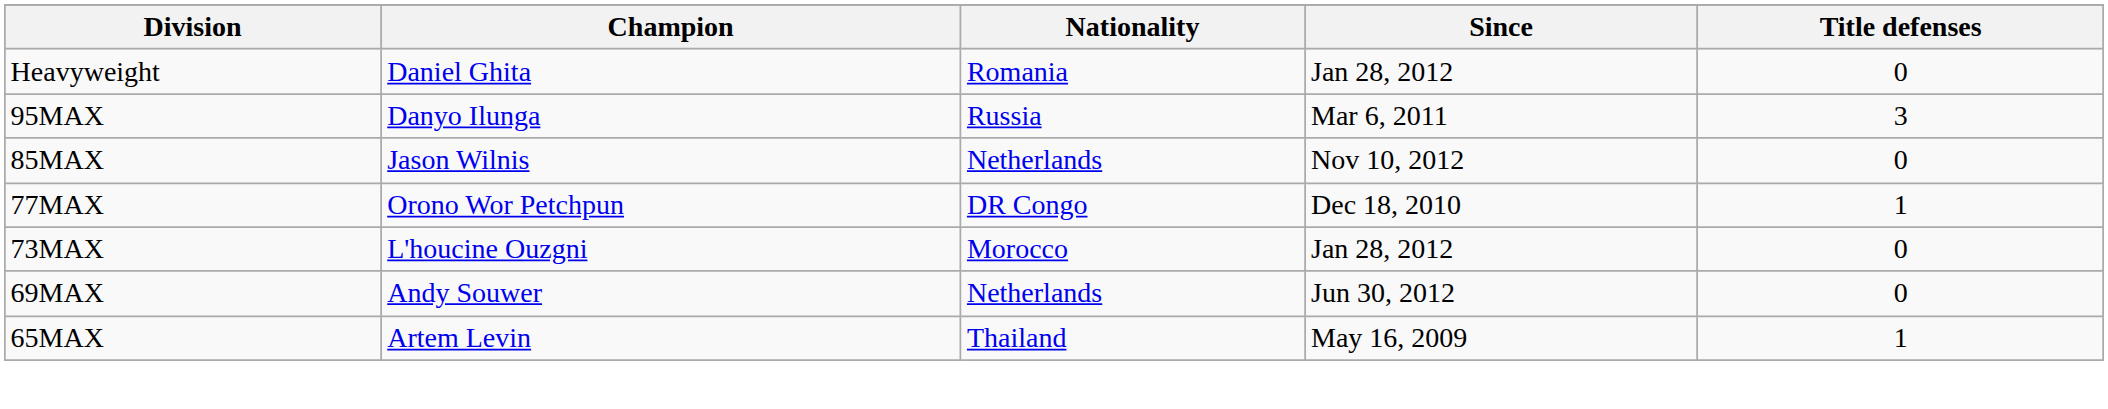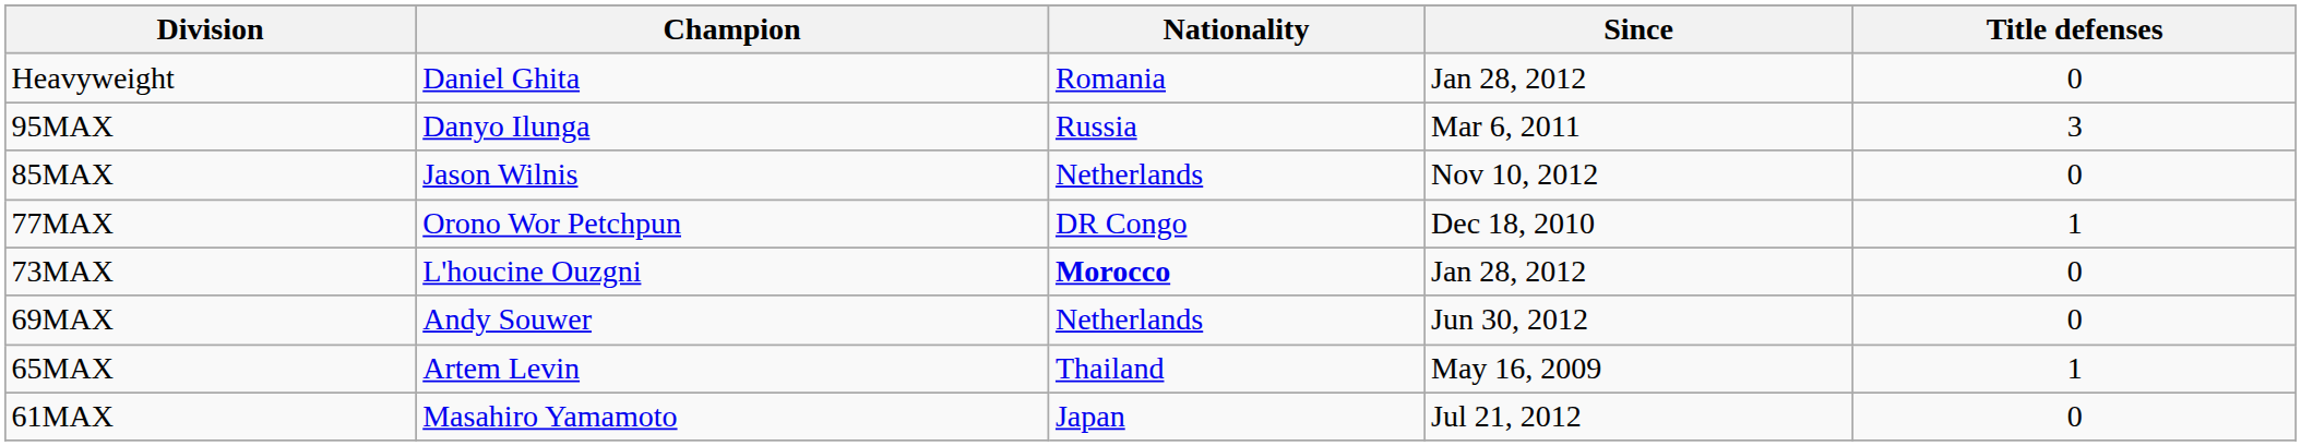73MAX | Nationality: normal -> bold
+ row: 61MAX | Masahiro Yamamoto | Japan | Jul 21, 2012 | 0
